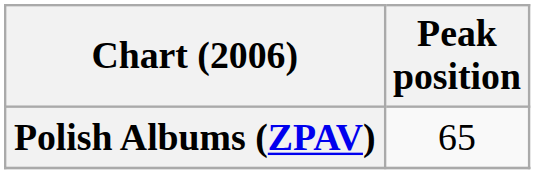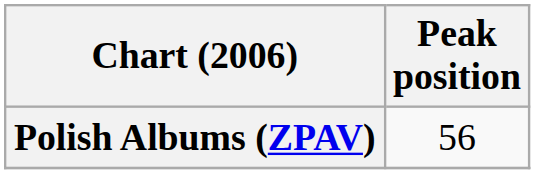Polish Albums (ZPAV) | Peak position: 65 -> 56
